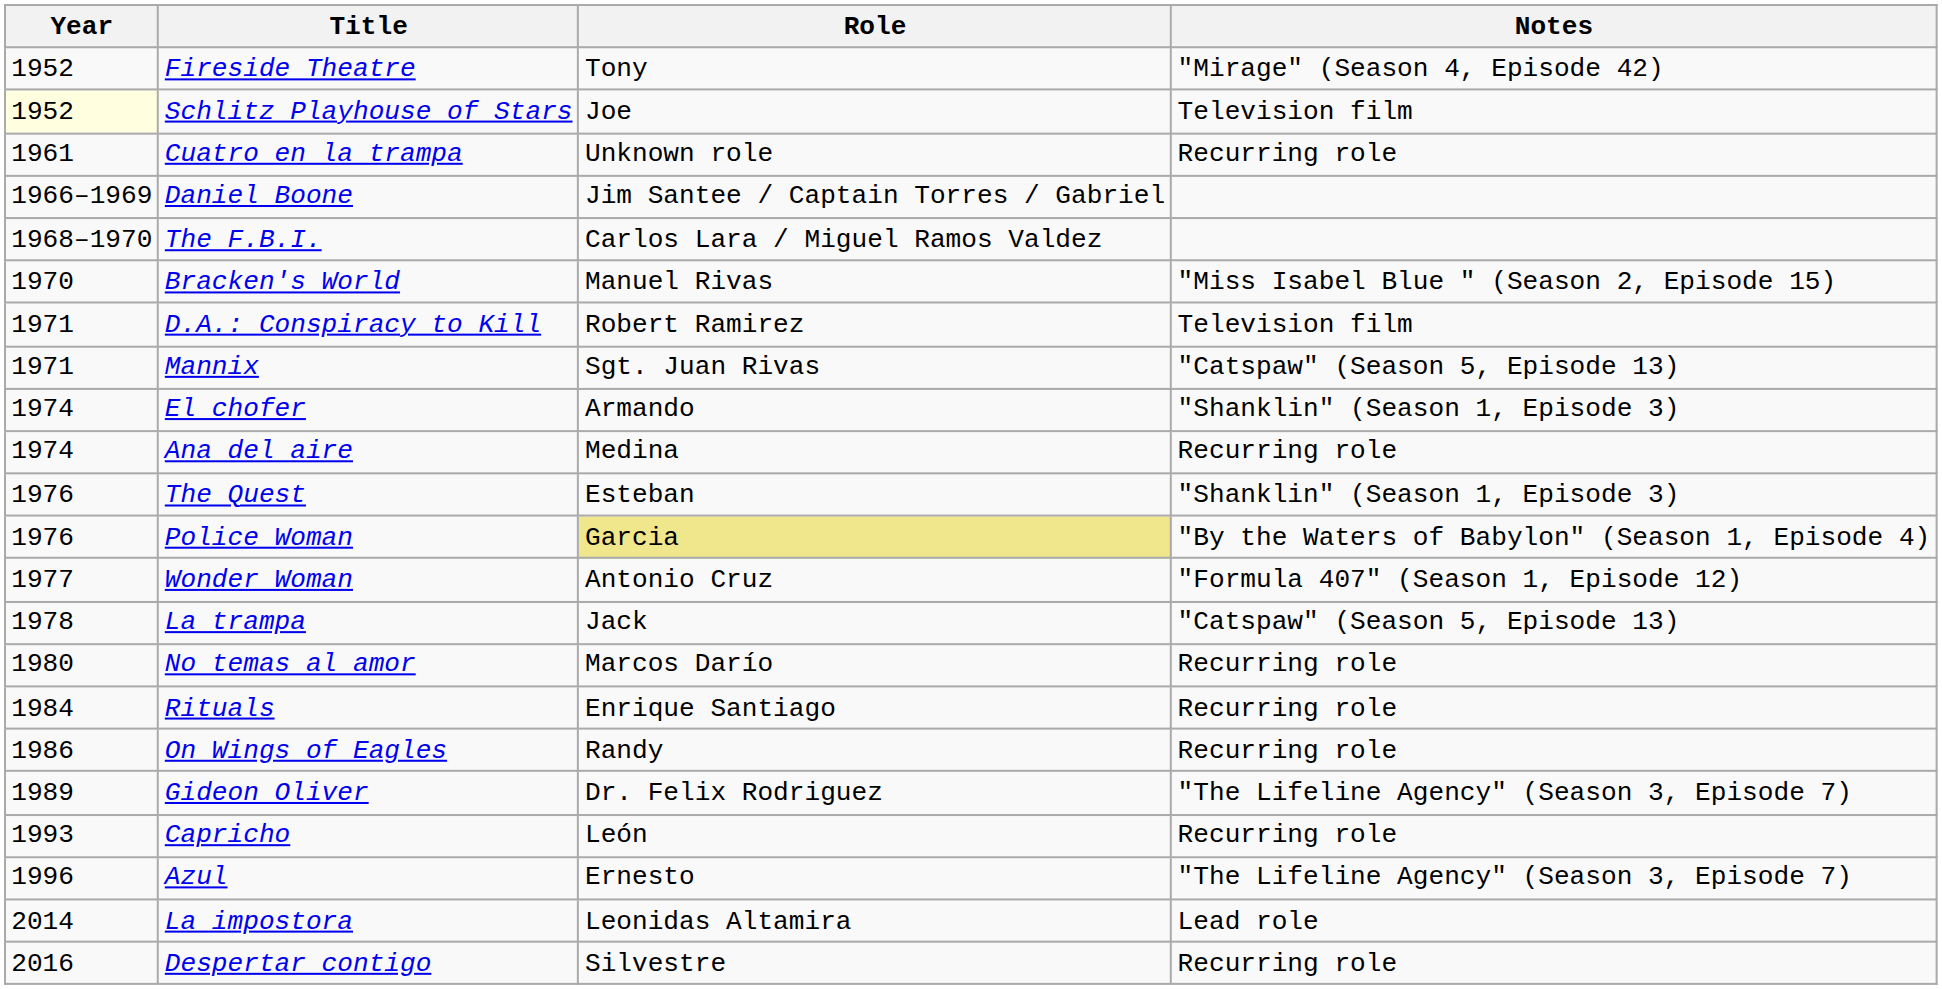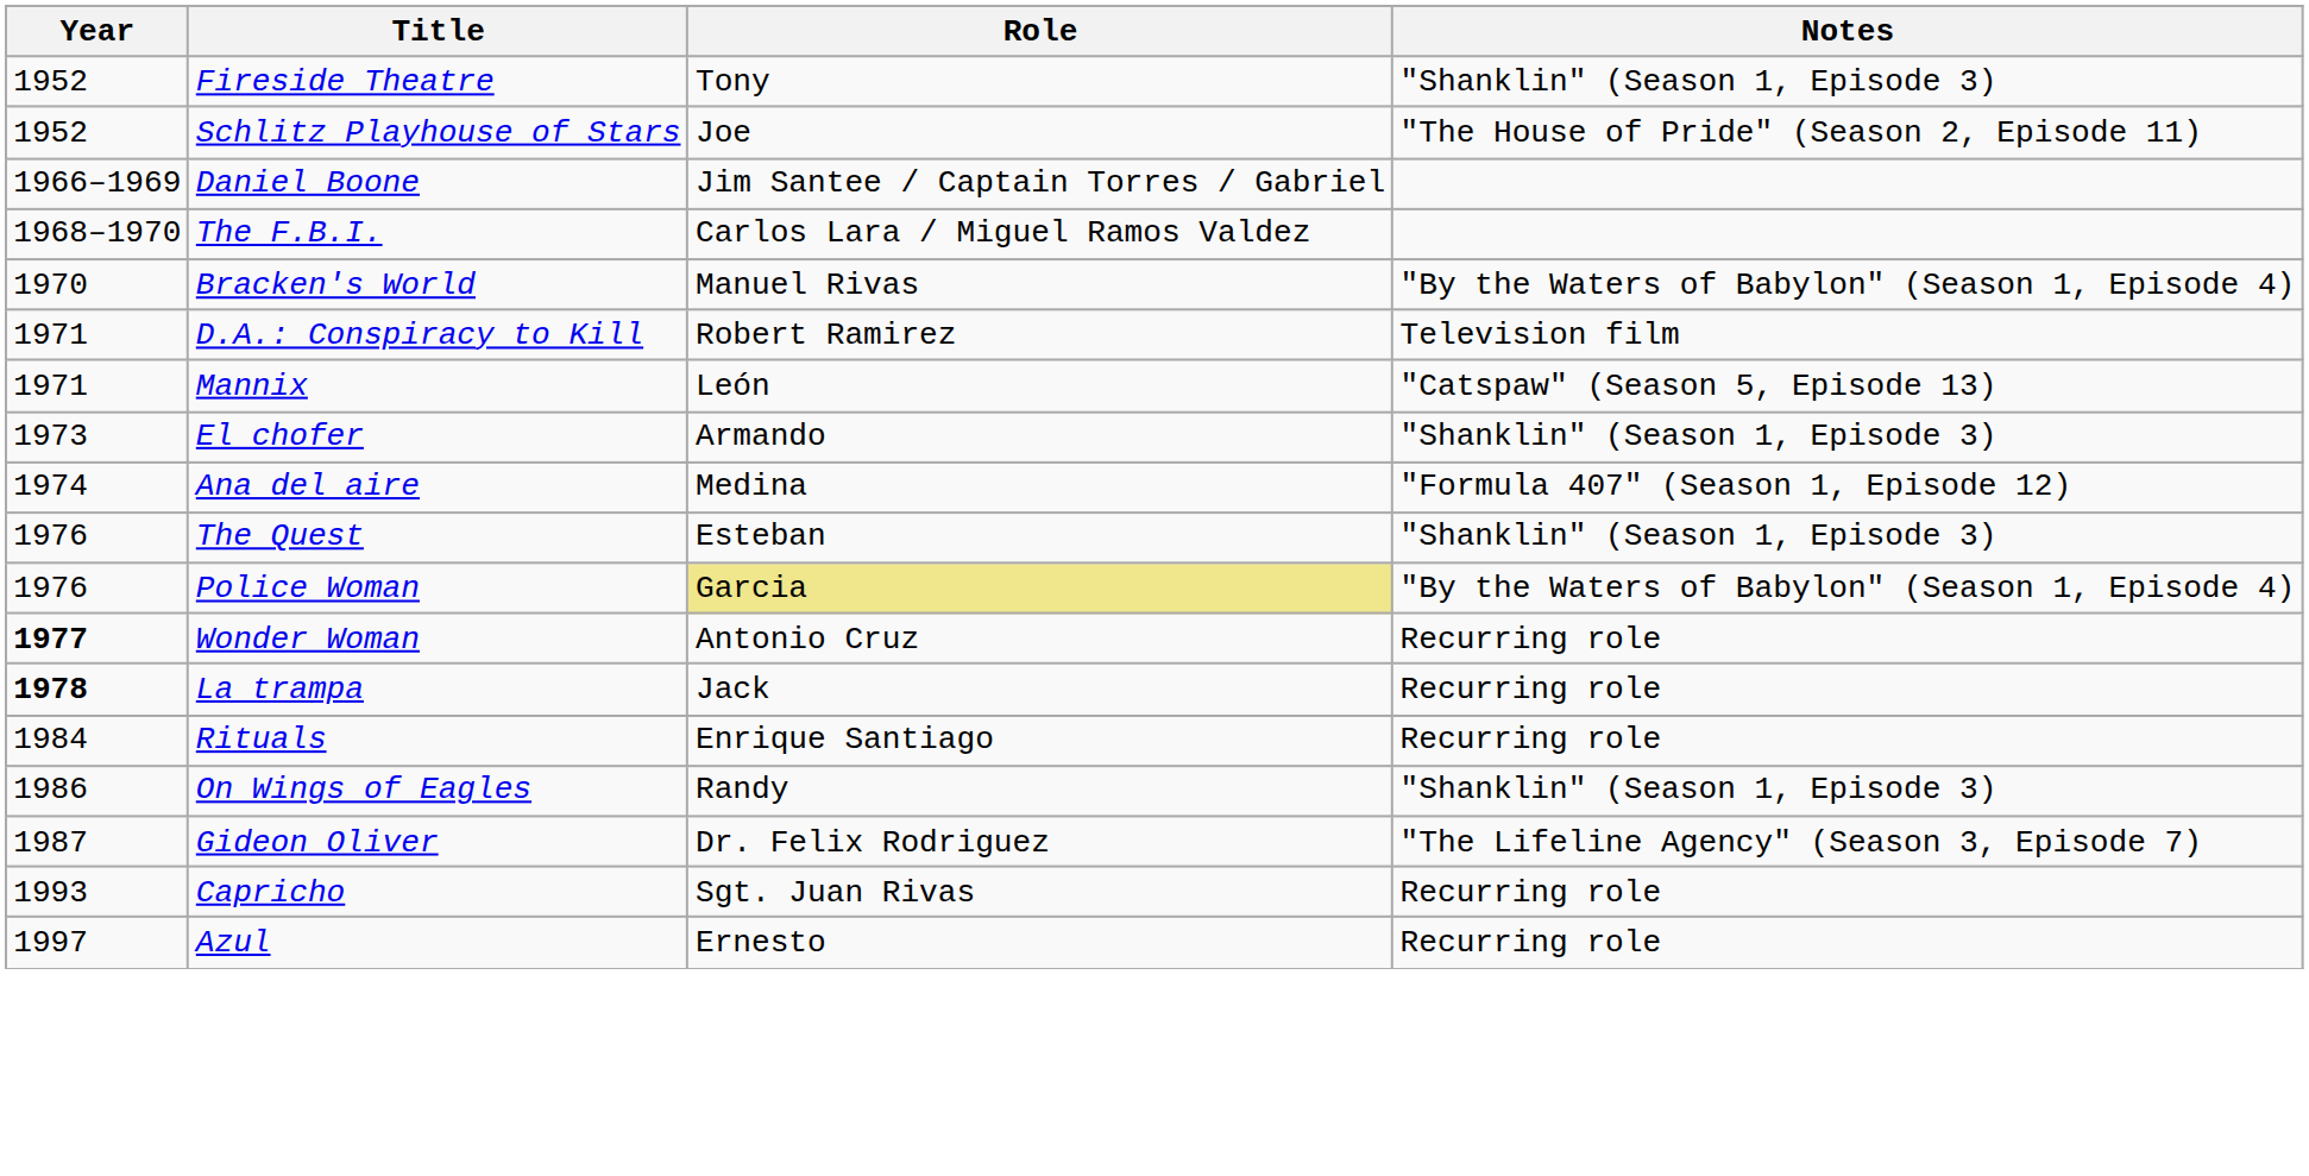Fireside Theatre | Notes: "Mirage" (Season 4, Episode 42) -> "Shanklin" (Season 1, Episode 3)
Schlitz Playhouse of Stars | Year: lightyellow background -> no background
Schlitz Playhouse of Stars | Notes: Television film -> "The House of Pride" (Season 2, Episode 11)
- row: 1961 | Cuatro en la trampa | Unknown role | Recurring role
Bracken's World | Notes: "Miss Isabel Blue " (Season 2, Episode 15) -> "By the Waters of Babylon" (Season 1, Episode 4)
Mannix | Role: Sgt. Juan Rivas -> León
El chofer | Year: 1974 -> 1973
Ana del aire | Notes: Recurring role -> "Formula 407" (Season 1, Episode 12)
Wonder Woman | Year: normal -> bold
Wonder Woman | Notes: "Formula 407" (Season 1, Episode 12) -> Recurring role
La trampa | Year: normal -> bold
La trampa | Notes: "Catspaw" (Season 5, Episode 13) -> Recurring role
- row: 1980 | No temas al amor | Marcos Darío | Recurring role
On Wings of Eagles | Notes: Recurring role -> "Shanklin" (Season 1, Episode 3)
Gideon Oliver | Year: 1989 -> 1987
Capricho | Role: León -> Sgt. Juan Rivas
Azul | Year: 1996 -> 1997
Azul | Notes: "The Lifeline Agency" (Season 3, Episode 7) -> Recurring role
- row: 2014 | La impostora | Leonidas Altamira | Lead role
- row: 2016 | Despertar contigo | Silvestre | Recurring role
